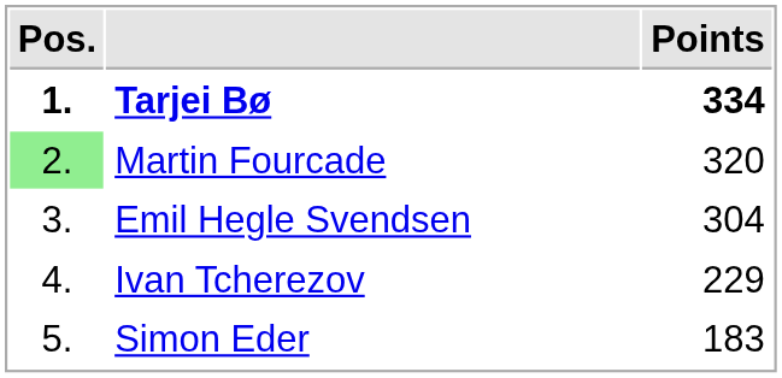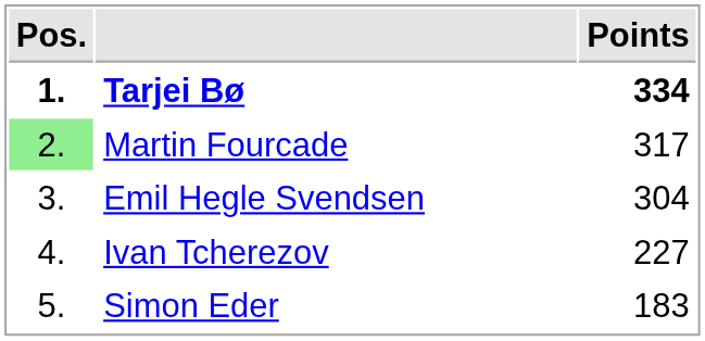Martin Fourcade | Points: 320 -> 317
Ivan Tcherezov | Points: 229 -> 227
